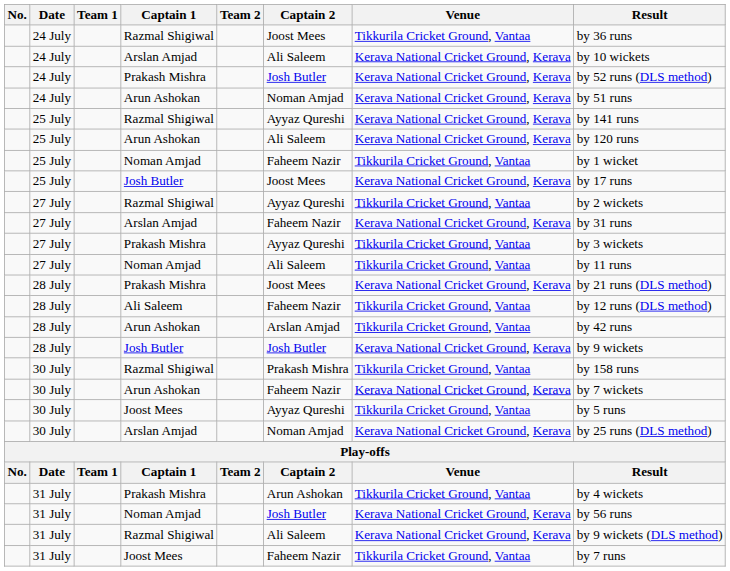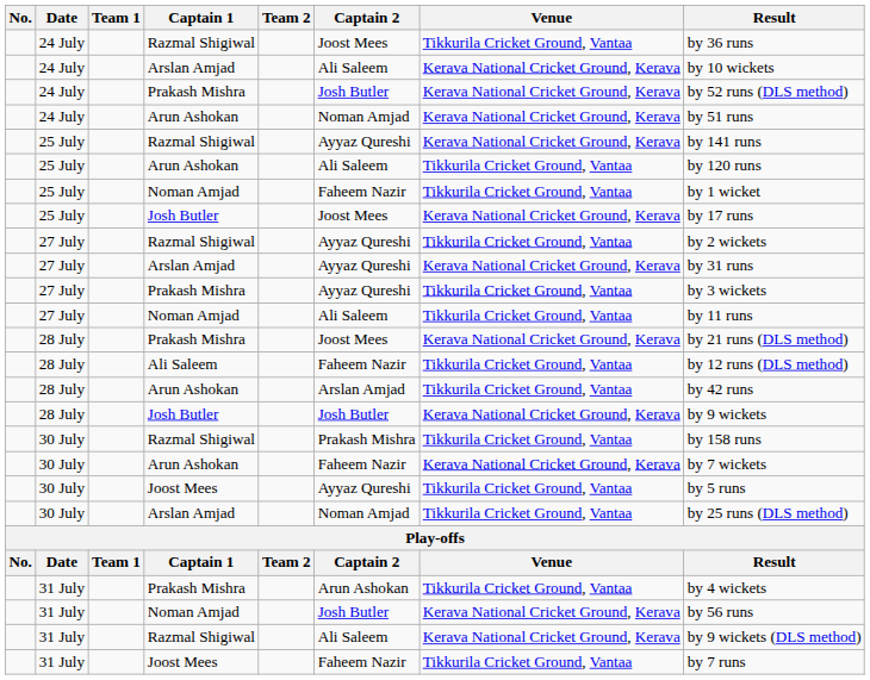25 July / Arun Ashokan | Venue: Kerava National Cricket Ground, Kerava -> Tikkurila Cricket Ground, Vantaa
27 July / Arslan Amjad | Captain 2: Faheem Nazir -> Ayyaz Qureshi
30 July / Arslan Amjad | Venue: Kerava National Cricket Ground, Kerava -> Tikkurila Cricket Ground, Vantaa
